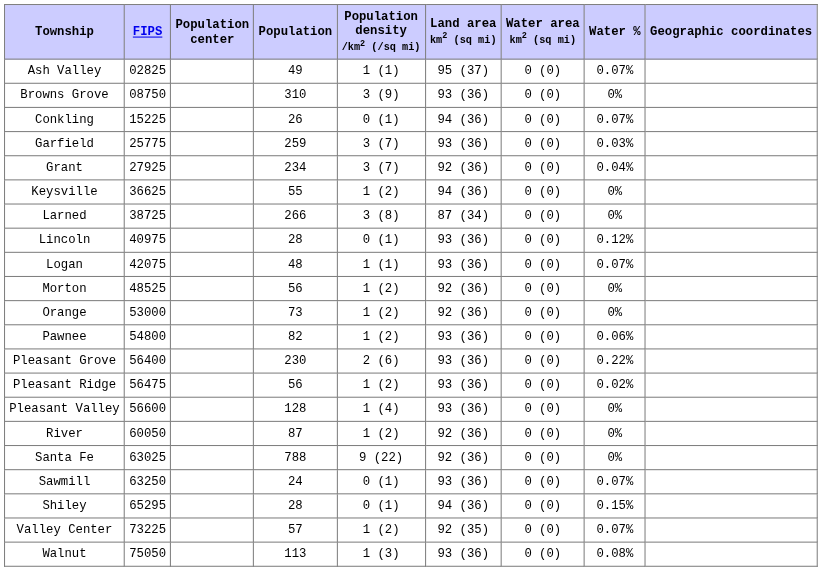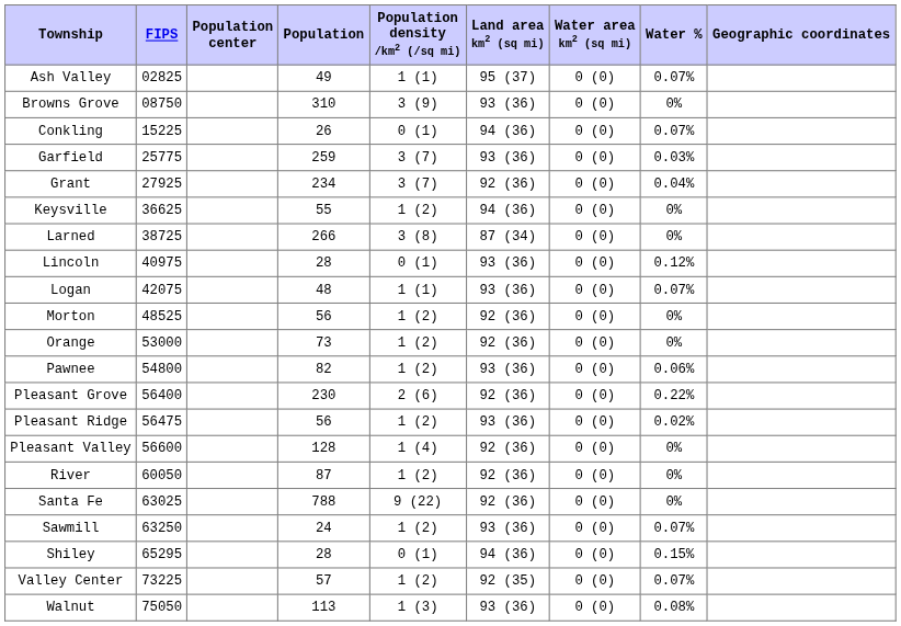Pleasant Grove | Land area km2 (sq mi): 93 (36) -> 92 (36)
Pleasant Valley | Land area km2 (sq mi): 93 (36) -> 92 (36)
Sawmill | Population density /km2 (/sq mi): 0 (1) -> 1 (2)
